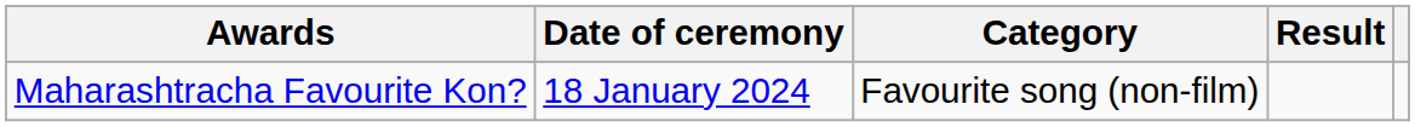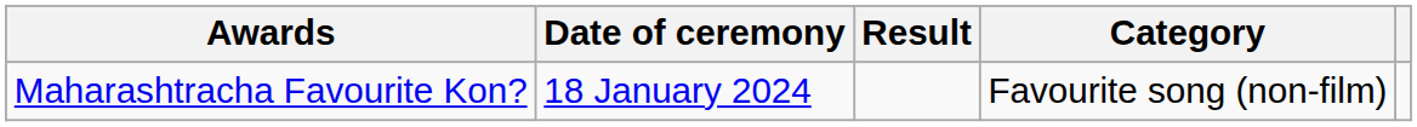columns swapped: Category <-> Result
